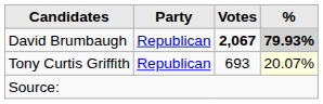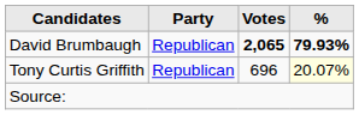David Brumbaugh | Votes: 2,067 -> 2,065
David Brumbaugh | %: lightgrey background -> no background
Tony Curtis Griffith | Votes: 693 -> 696
